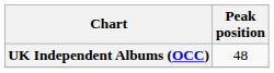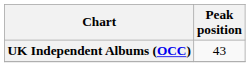UK Independent Albums (OCC) | Peak position: 48 -> 43
